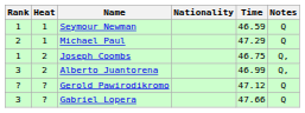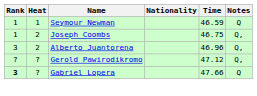- row: 2 | 1 | Michael Paul | 47.29 | Q
Alberto Juantorena | Time: 46.99 -> 46.96
Gerold Pawirodikromo | Notes: Q -> Q,
Gabriel Lopera | Rank: normal -> bold
